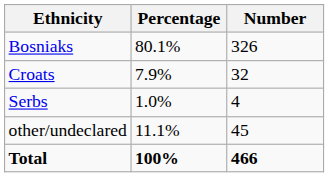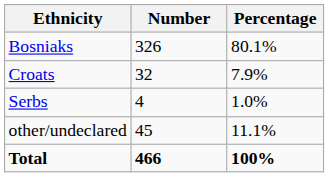columns swapped: Number <-> Percentage
